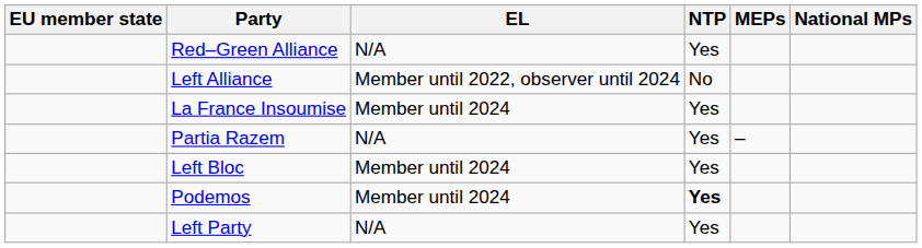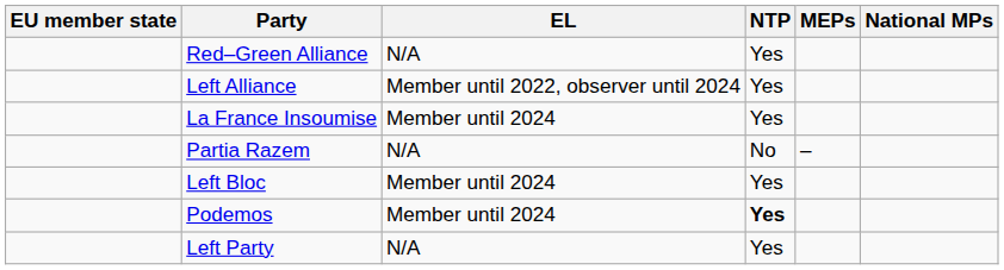Left Alliance | NTP: No -> Yes
Partia Razem | NTP: Yes -> No
